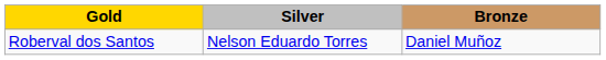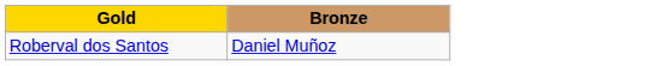- column: Silver | Nelson Eduardo Torres
